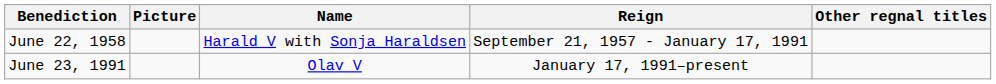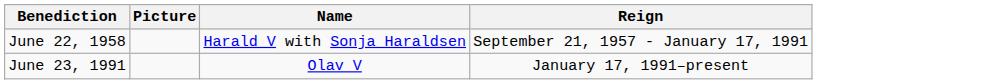- column: Other regnal titles
